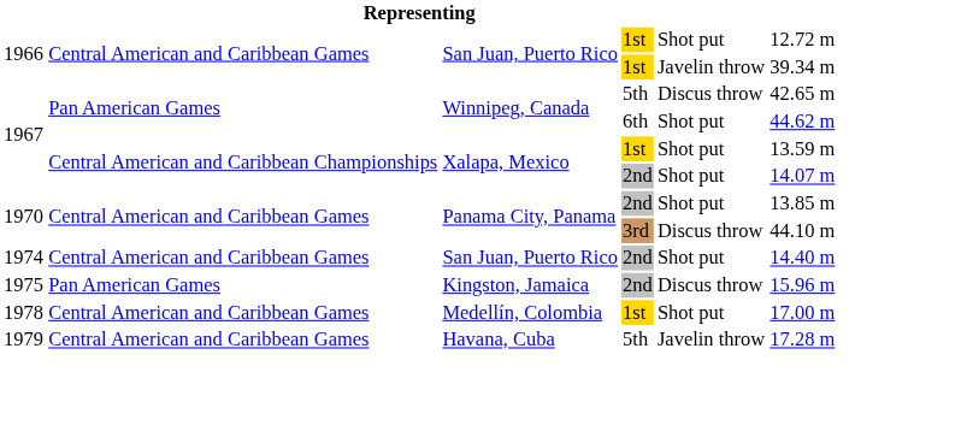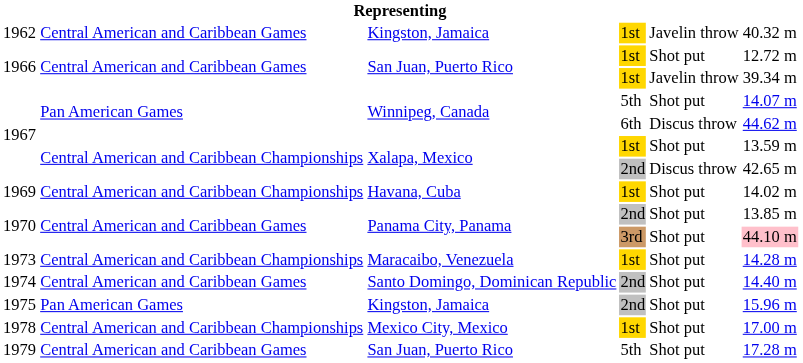+ row: 1962 | Central American and Caribbean Games | Kingston, Jamaica | 1st | Javelin throw | 40.32 m
1967 / 5th | column 5: Discus throw -> Shot put
1967 / 5th | column 6: 42.65 m -> 14.07 m
1967 / 6th | column 5: Shot put -> Discus throw
1967 / 2nd | column 5: Shot put -> Discus throw
1967 / 2nd | column 6: 14.07 m -> 42.65 m
+ row: 1969 | Central American and Caribbean Championships | Havana, Cuba | 1st | Shot put | 14.02 m
1970 / 3rd | column 5: Discus throw -> Shot put
1970 / 3rd | column 6: no background -> pink background
+ row: 1973 | Central American and Caribbean Championships | Maracaibo, Venezuela | 1st | Shot put | 14.28 m
1974 | column 3: San Juan, Puerto Rico -> Santo Domingo, Dominican Republic
1975 | column 5: Discus throw -> Shot put
1978 | column 2: Central American and Caribbean Games -> Central American and Caribbean Championships
1978 | column 3: Medellín, Colombia -> Mexico City, Mexico
1979 | column 3: Havana, Cuba -> San Juan, Puerto Rico
1979 | column 5: Javelin throw -> Shot put
